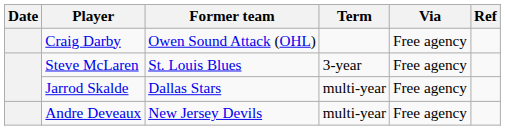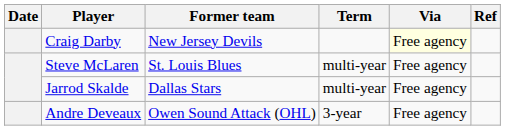Craig Darby | Former team: Owen Sound Attack (OHL) -> New Jersey Devils
Craig Darby | Via: no background -> lightyellow background
Steve McLaren | Term: 3-year -> multi-year
Andre Deveaux | Former team: New Jersey Devils -> Owen Sound Attack (OHL)
Andre Deveaux | Term: multi-year -> 3-year
